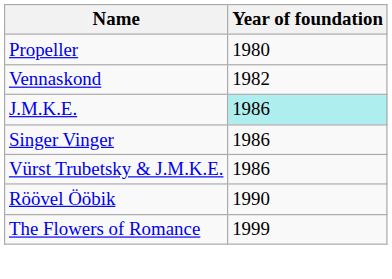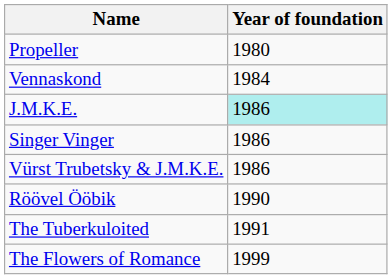Vennaskond | Year of foundation: 1982 -> 1984
+ row: The Tuberkuloited | 1991
